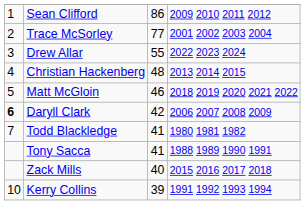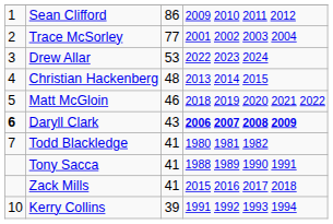Drew Allar | column 3: 55 -> 53
Daryll Clark | column 3: 42 -> 43
Daryll Clark | column 4: normal -> bold
Zack Mills | column 3: 40 -> 41
